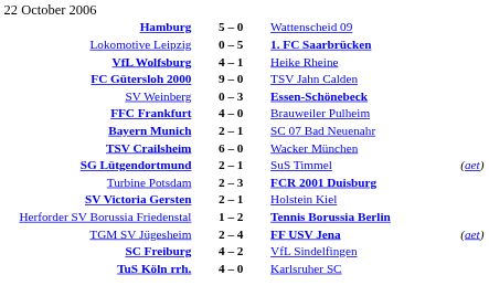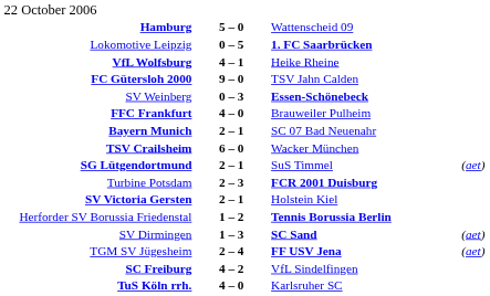+ row: SV Dirmingen | 1 – 3 | SC Sand | (aet)
